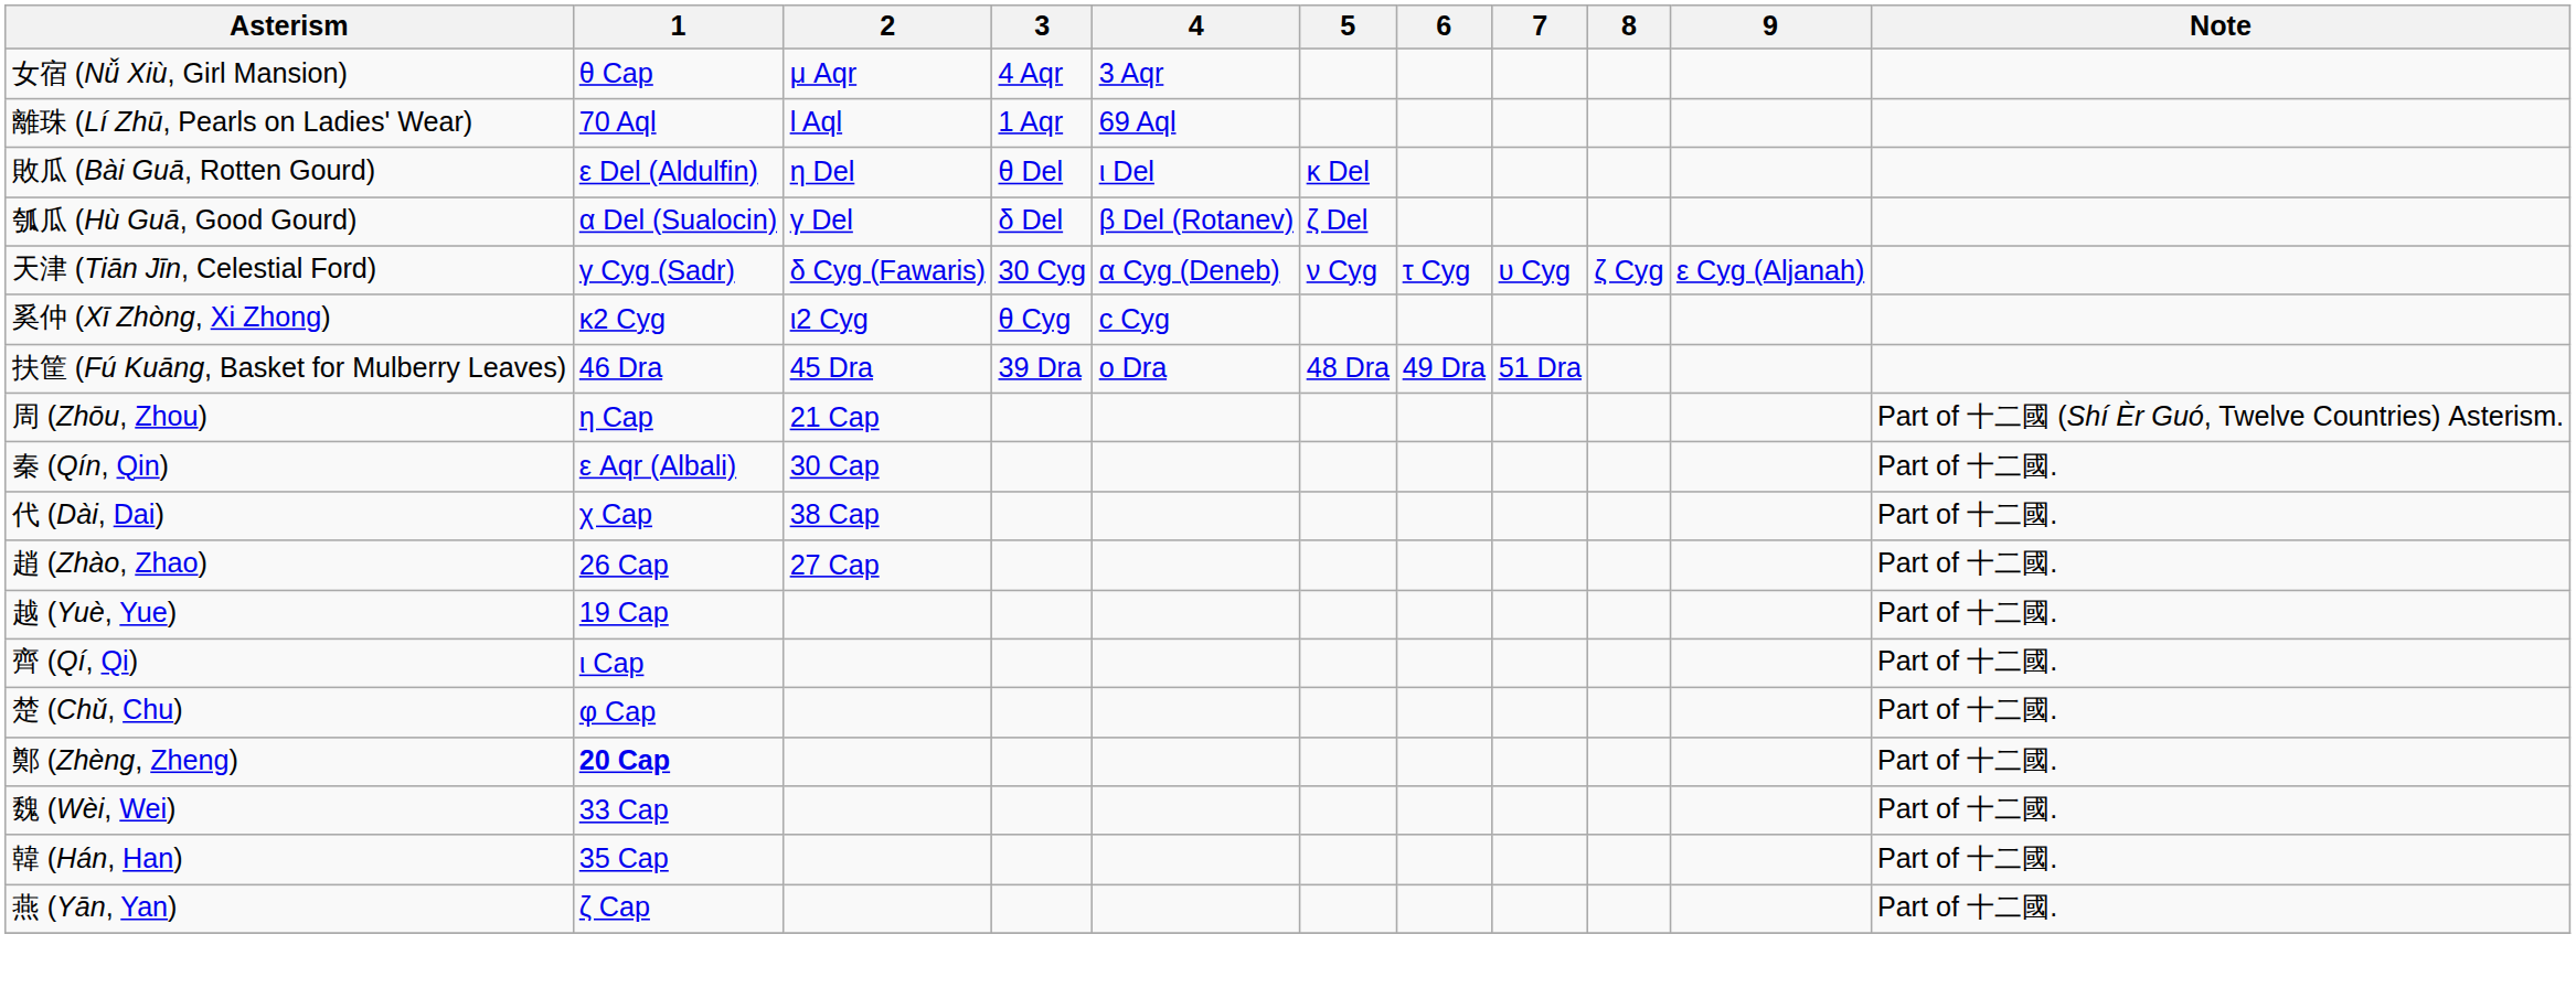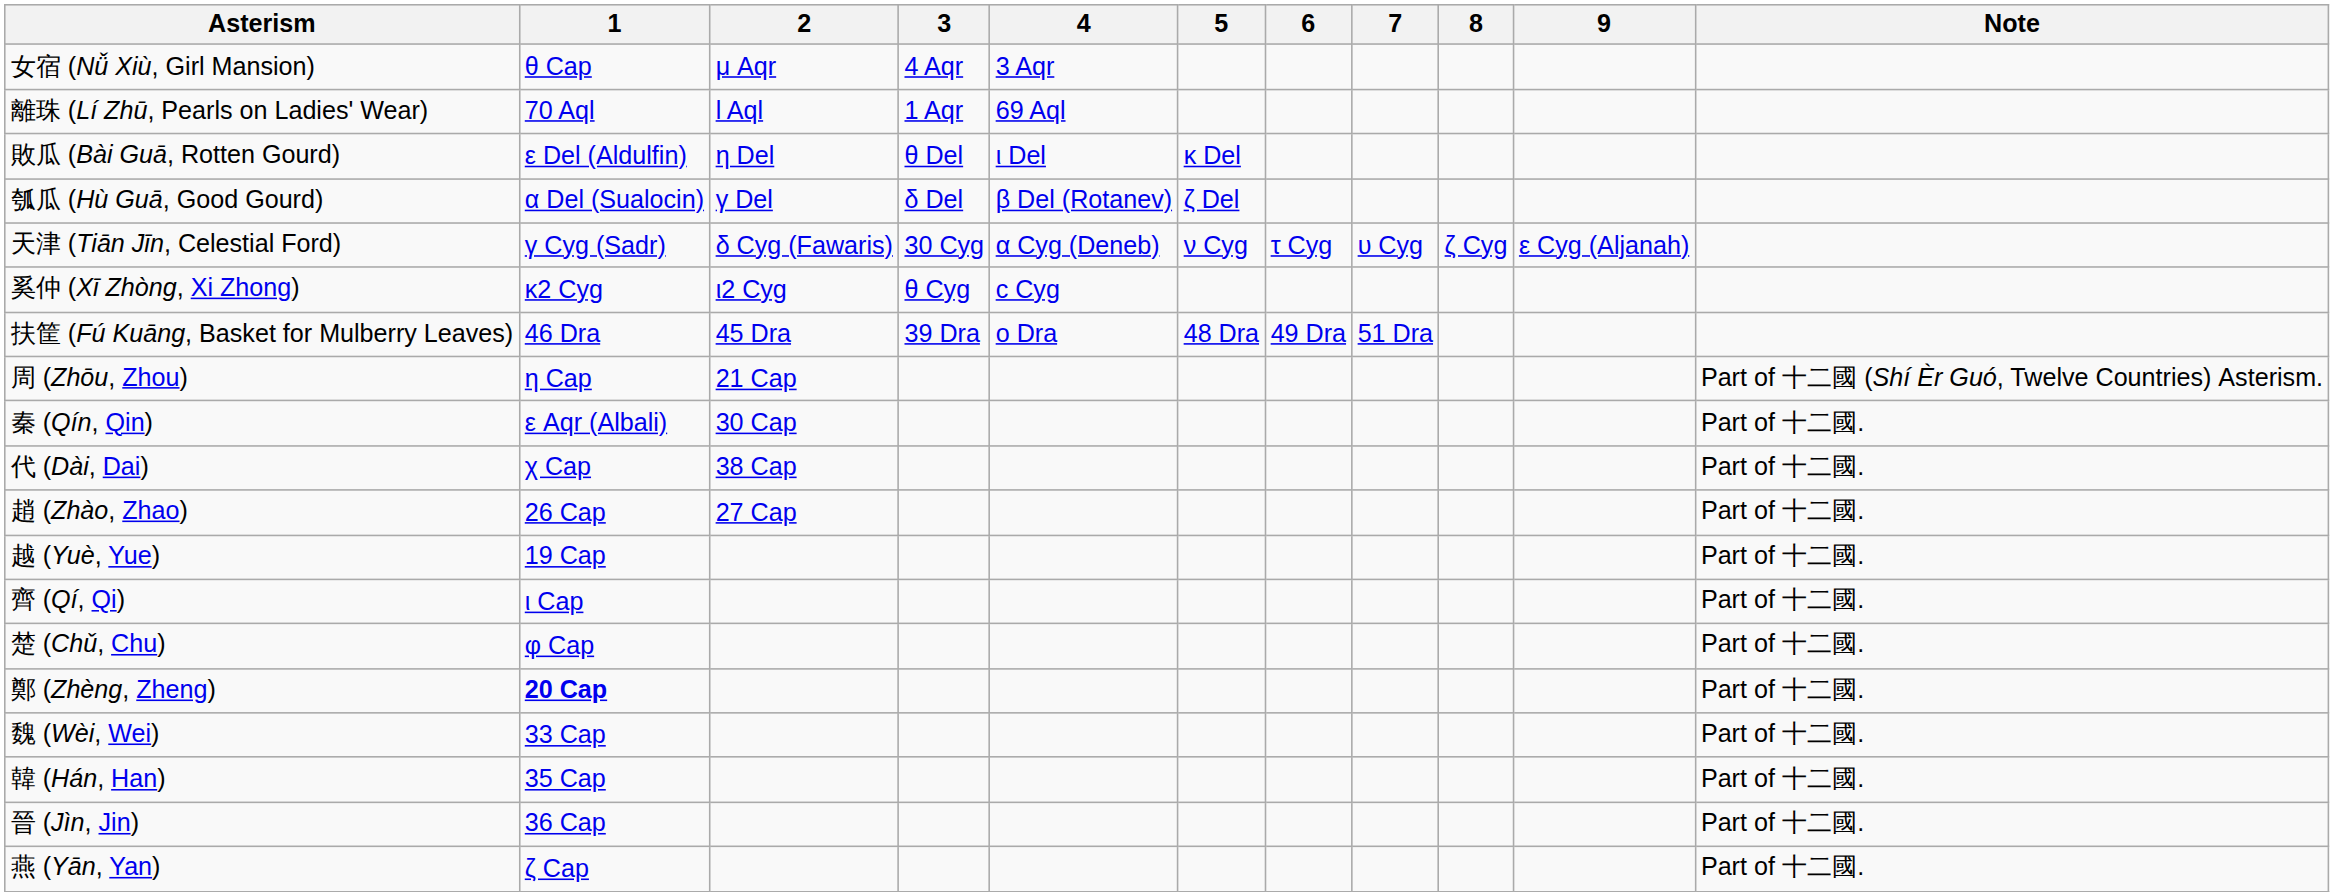+ row: 晉 (Jìn, Jin) | 36 Cap | Part of 十二國.
